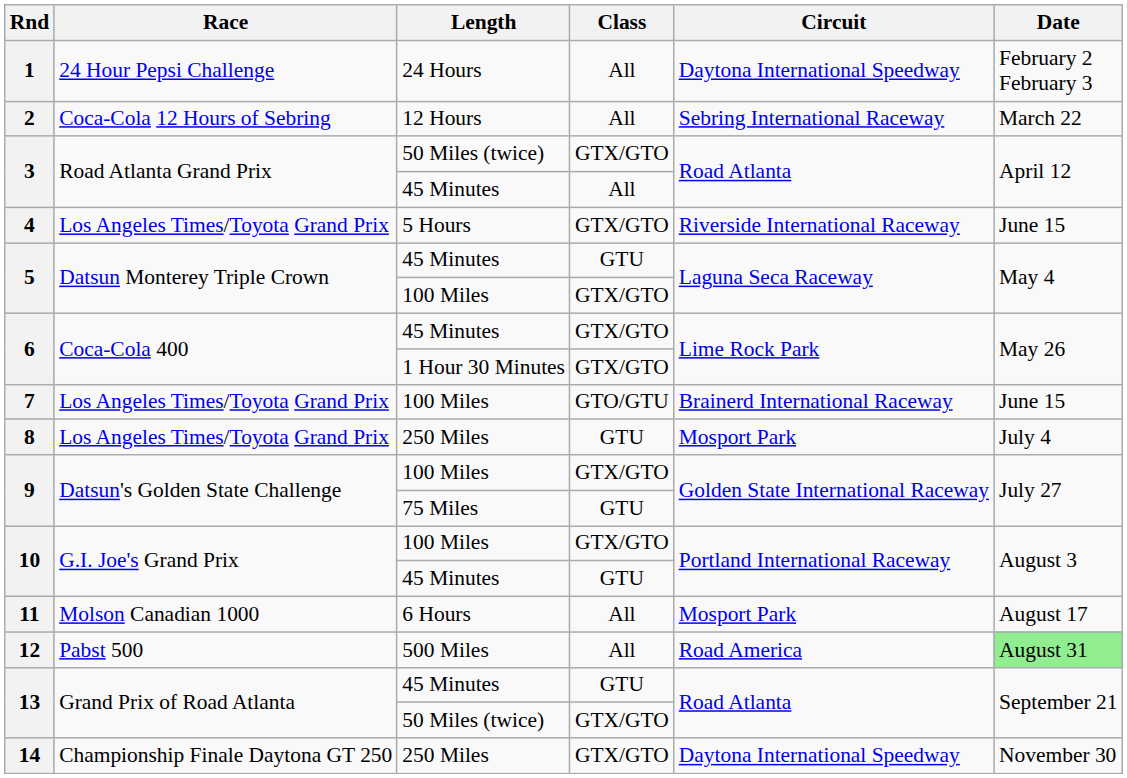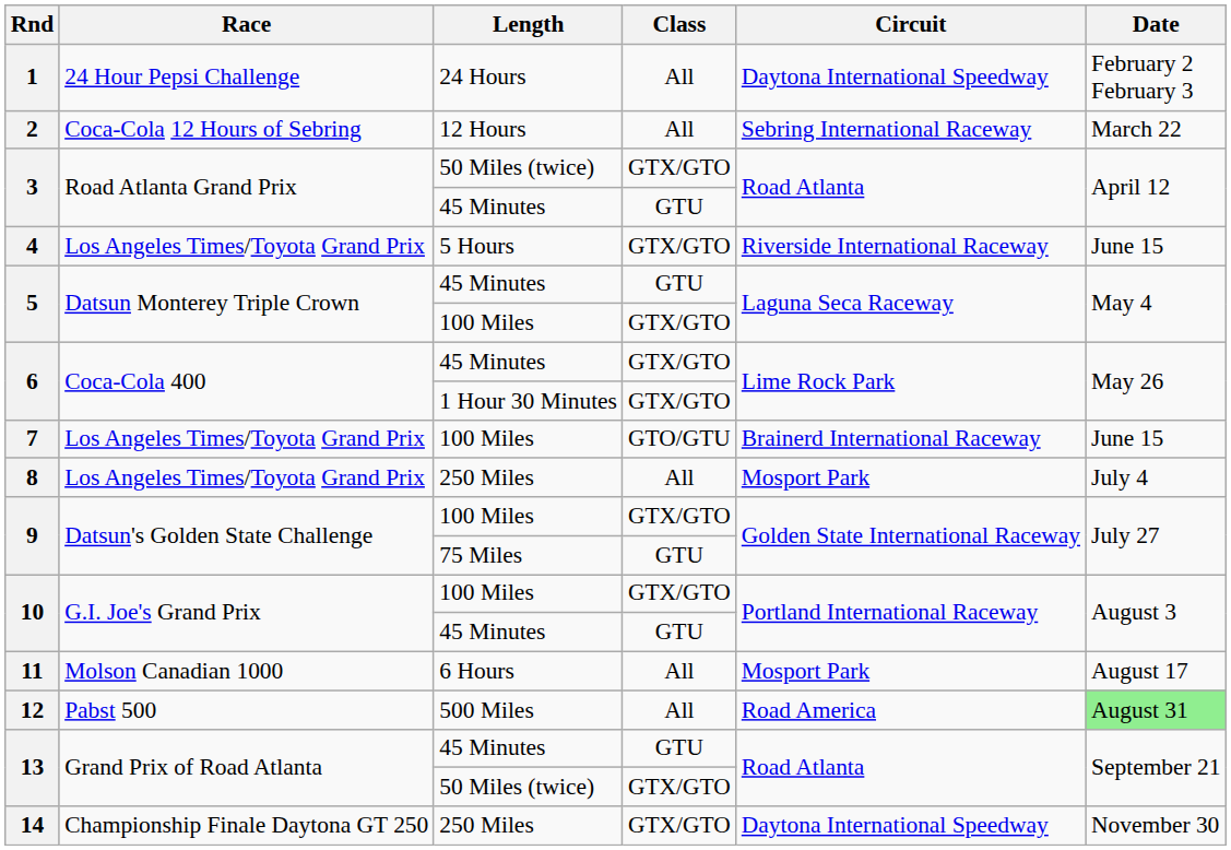3 / 45 Minutes | Class: All -> GTU
8 | Class: GTU -> All
